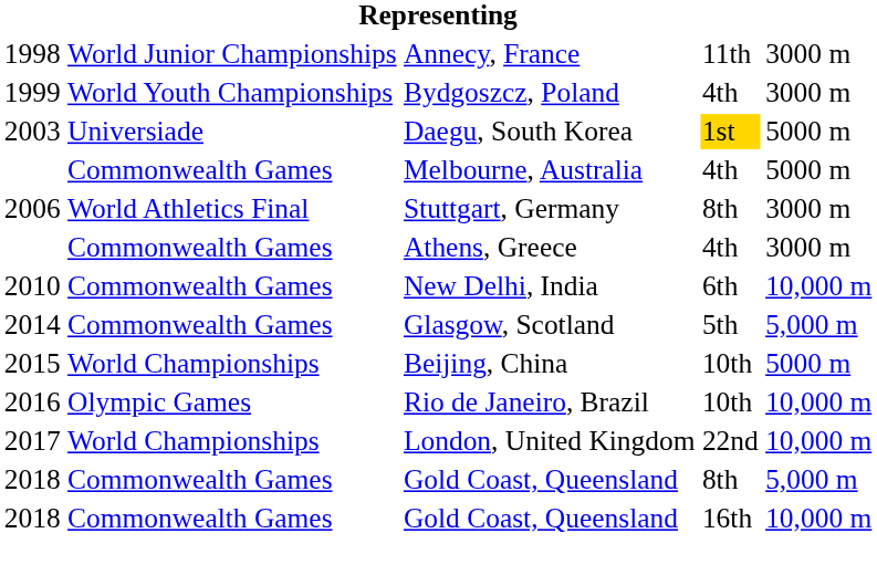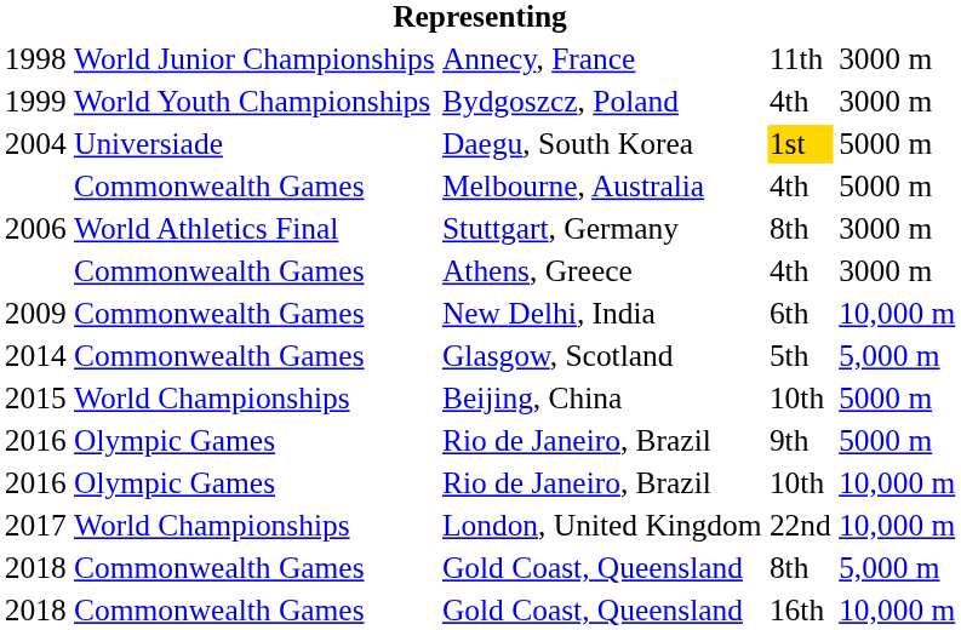Daegu, South Korea | column 1: 2003 -> 2004
New Delhi, India | column 1: 2010 -> 2009
+ row: 2016 | Olympic Games | Rio de Janeiro, Brazil | 9th | 5000 m
